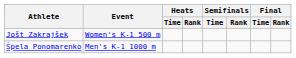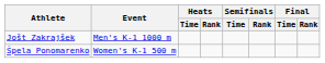Jošt Zakrajšek | Event: Women's K-1 500 m -> Men's K-1 1000 m
Špela Ponomarenko | Event: Men's K-1 1000 m -> Women's K-1 500 m
